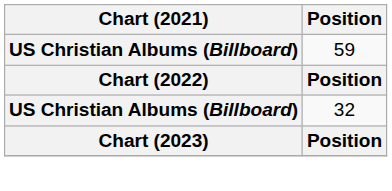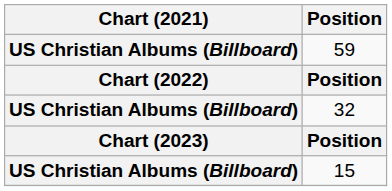+ row: US Christian Albums (Billboard) | 15
